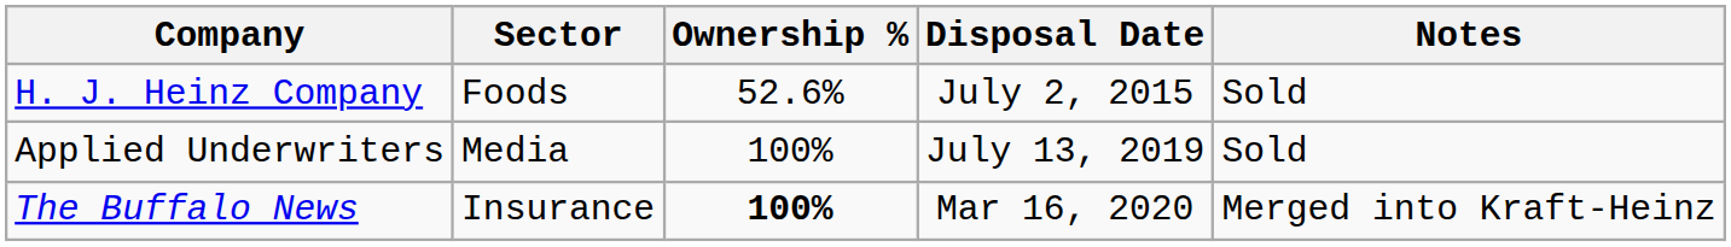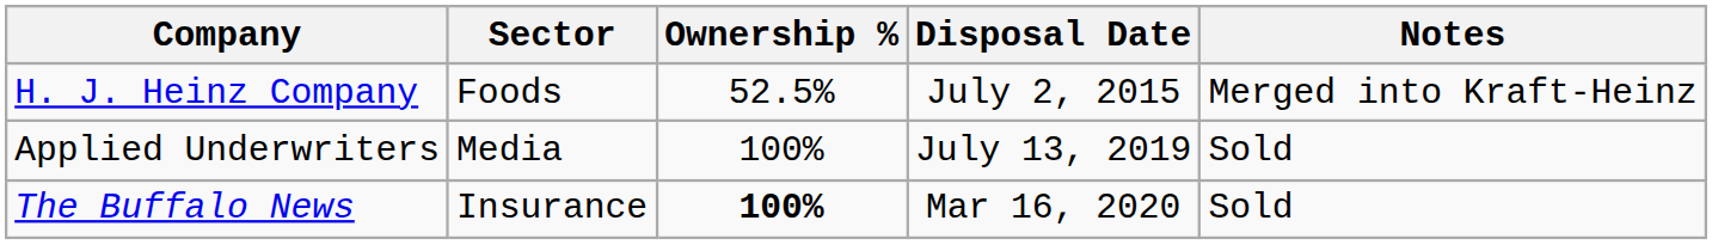H. J. Heinz Company | Ownership %: 52.6% -> 52.5%
H. J. Heinz Company | Notes: Sold -> Merged into Kraft-Heinz
The Buffalo News | Notes: Merged into Kraft-Heinz -> Sold
